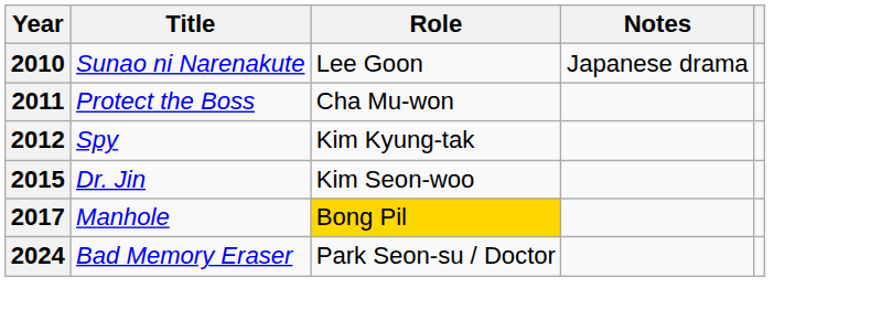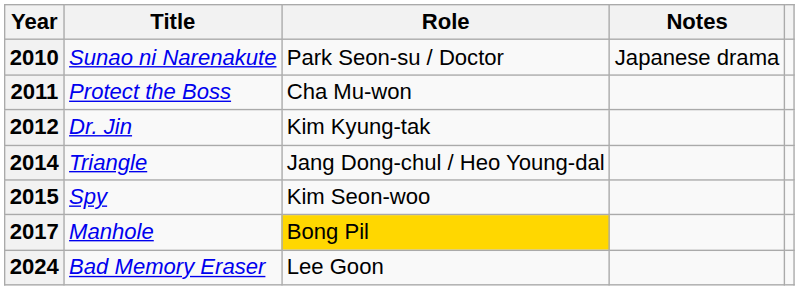2010 | Role: Lee Goon -> Park Seon-su / Doctor
2012 | Title: Spy -> Dr. Jin
+ row: 2014 | Triangle | Jang Dong-chul / Heo Young-dal
2015 | Title: Dr. Jin -> Spy
2024 | Role: Park Seon-su / Doctor -> Lee Goon
